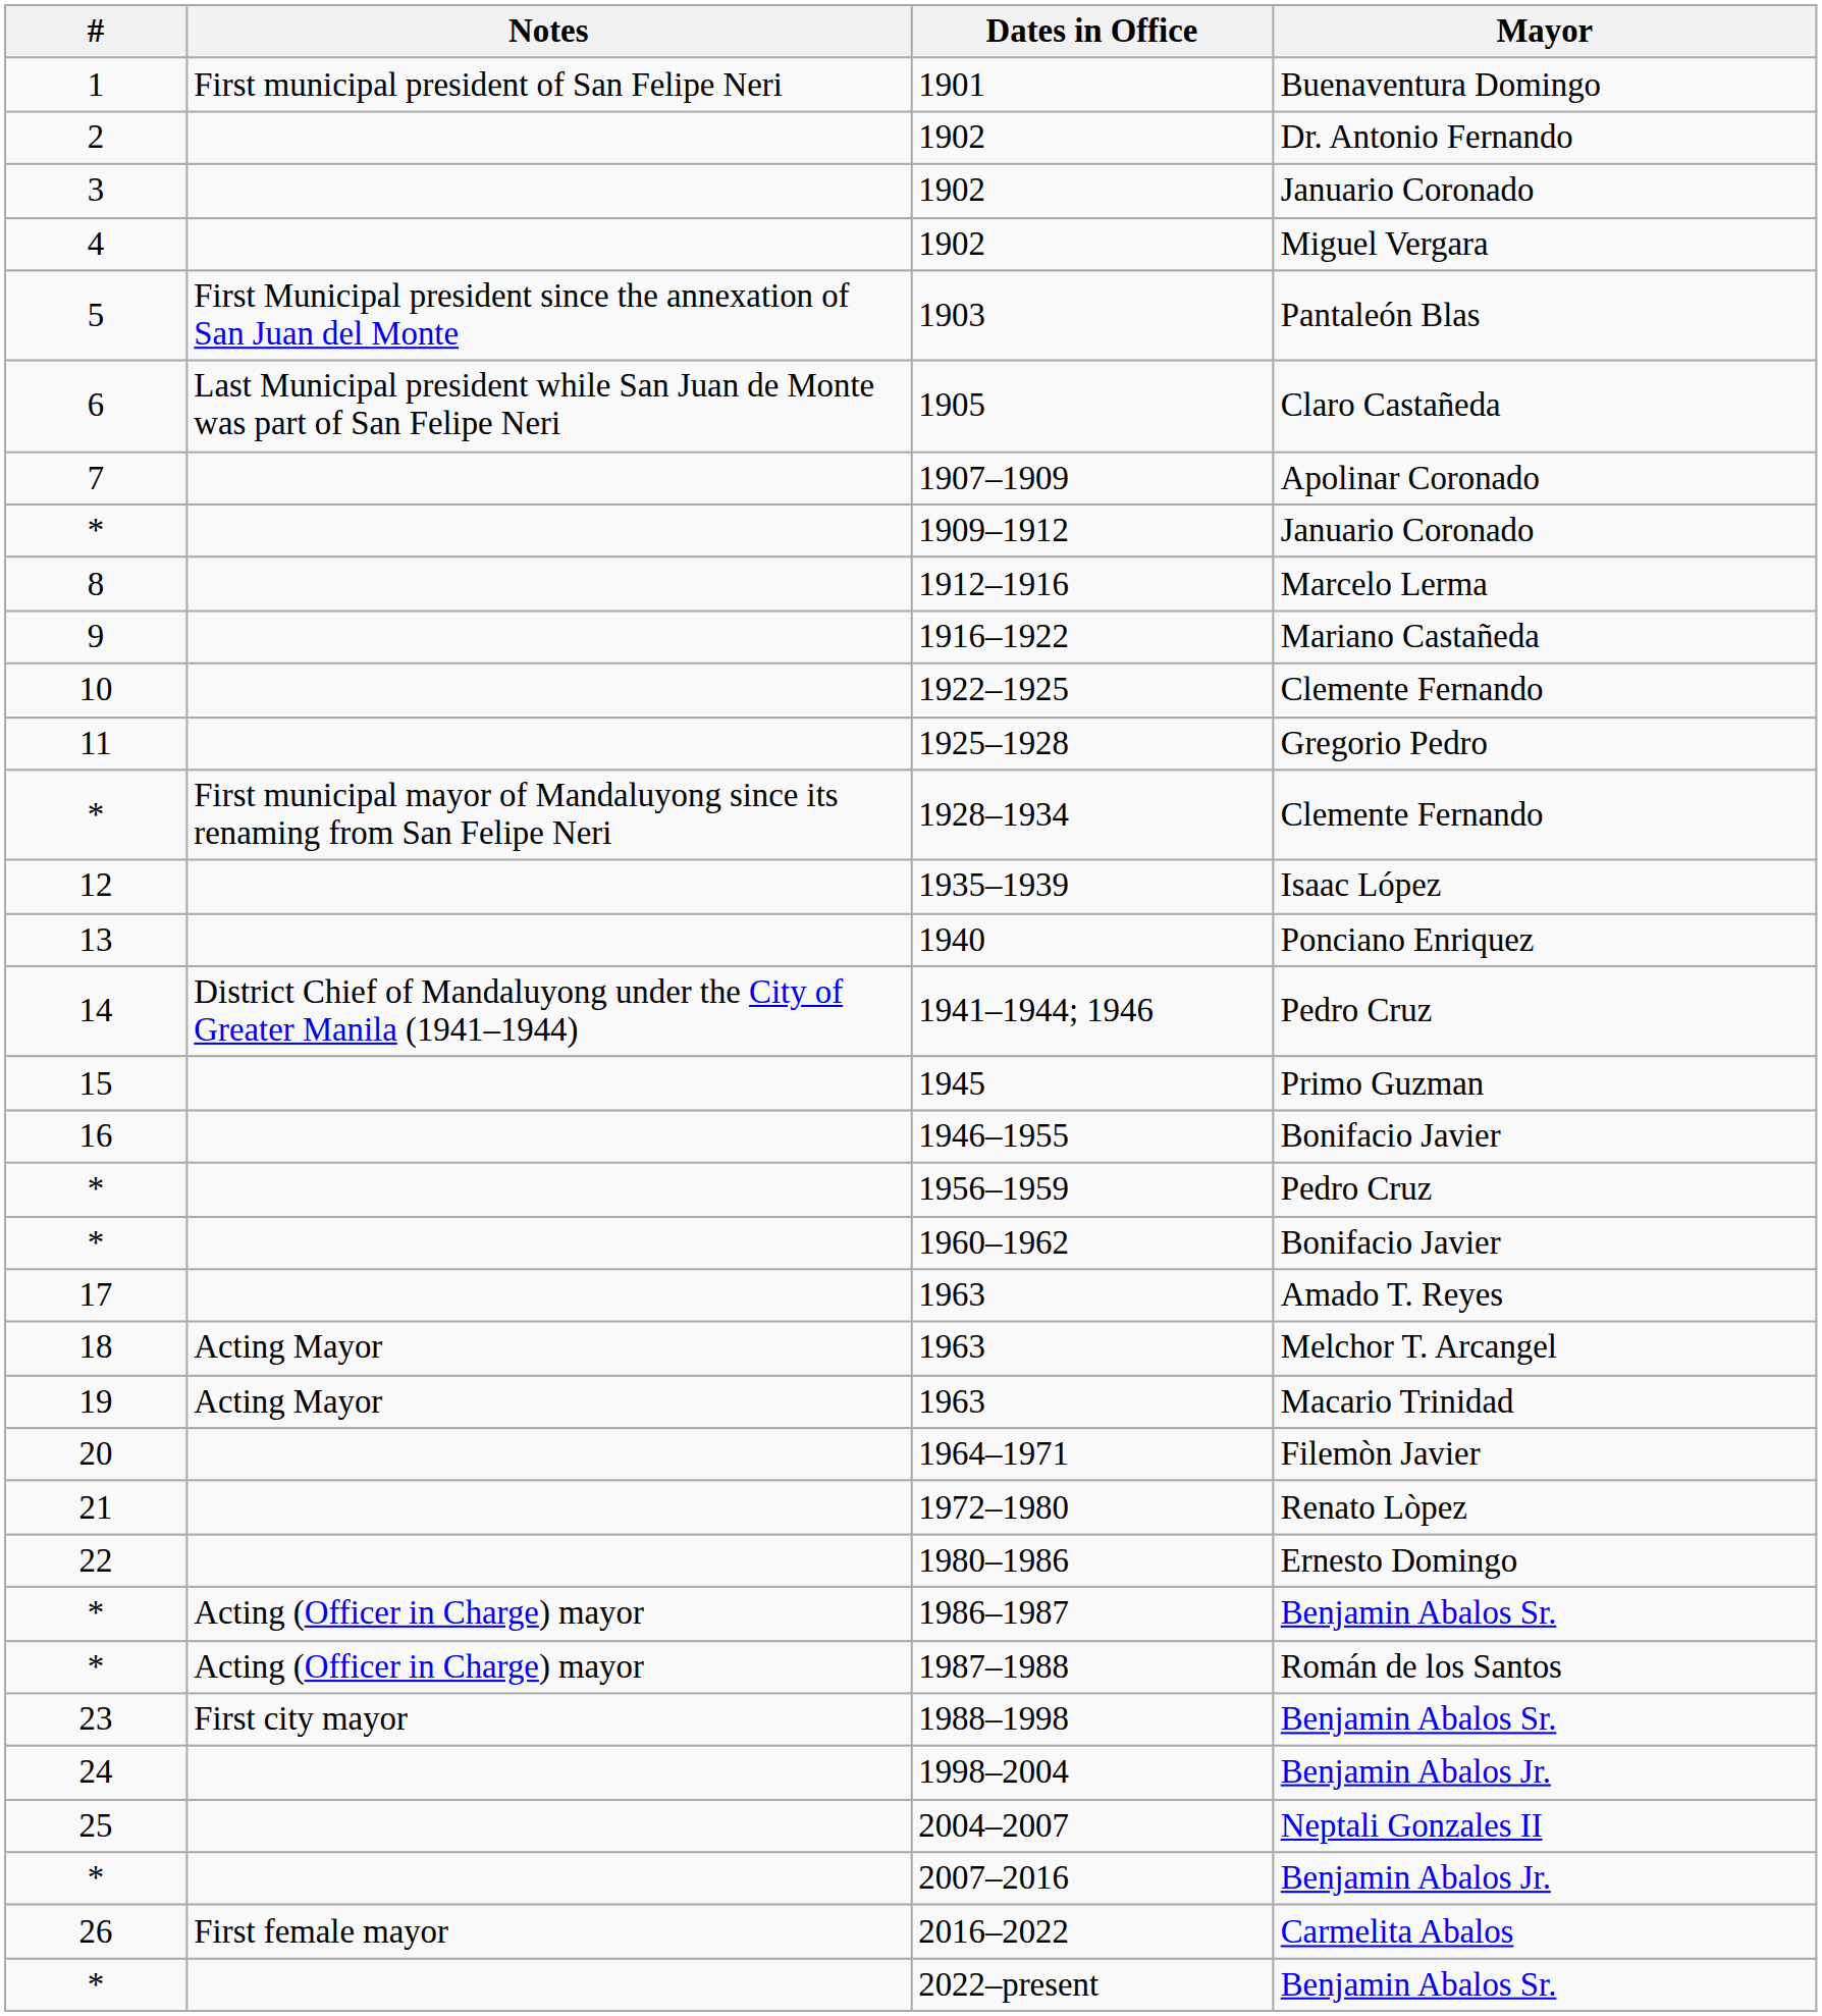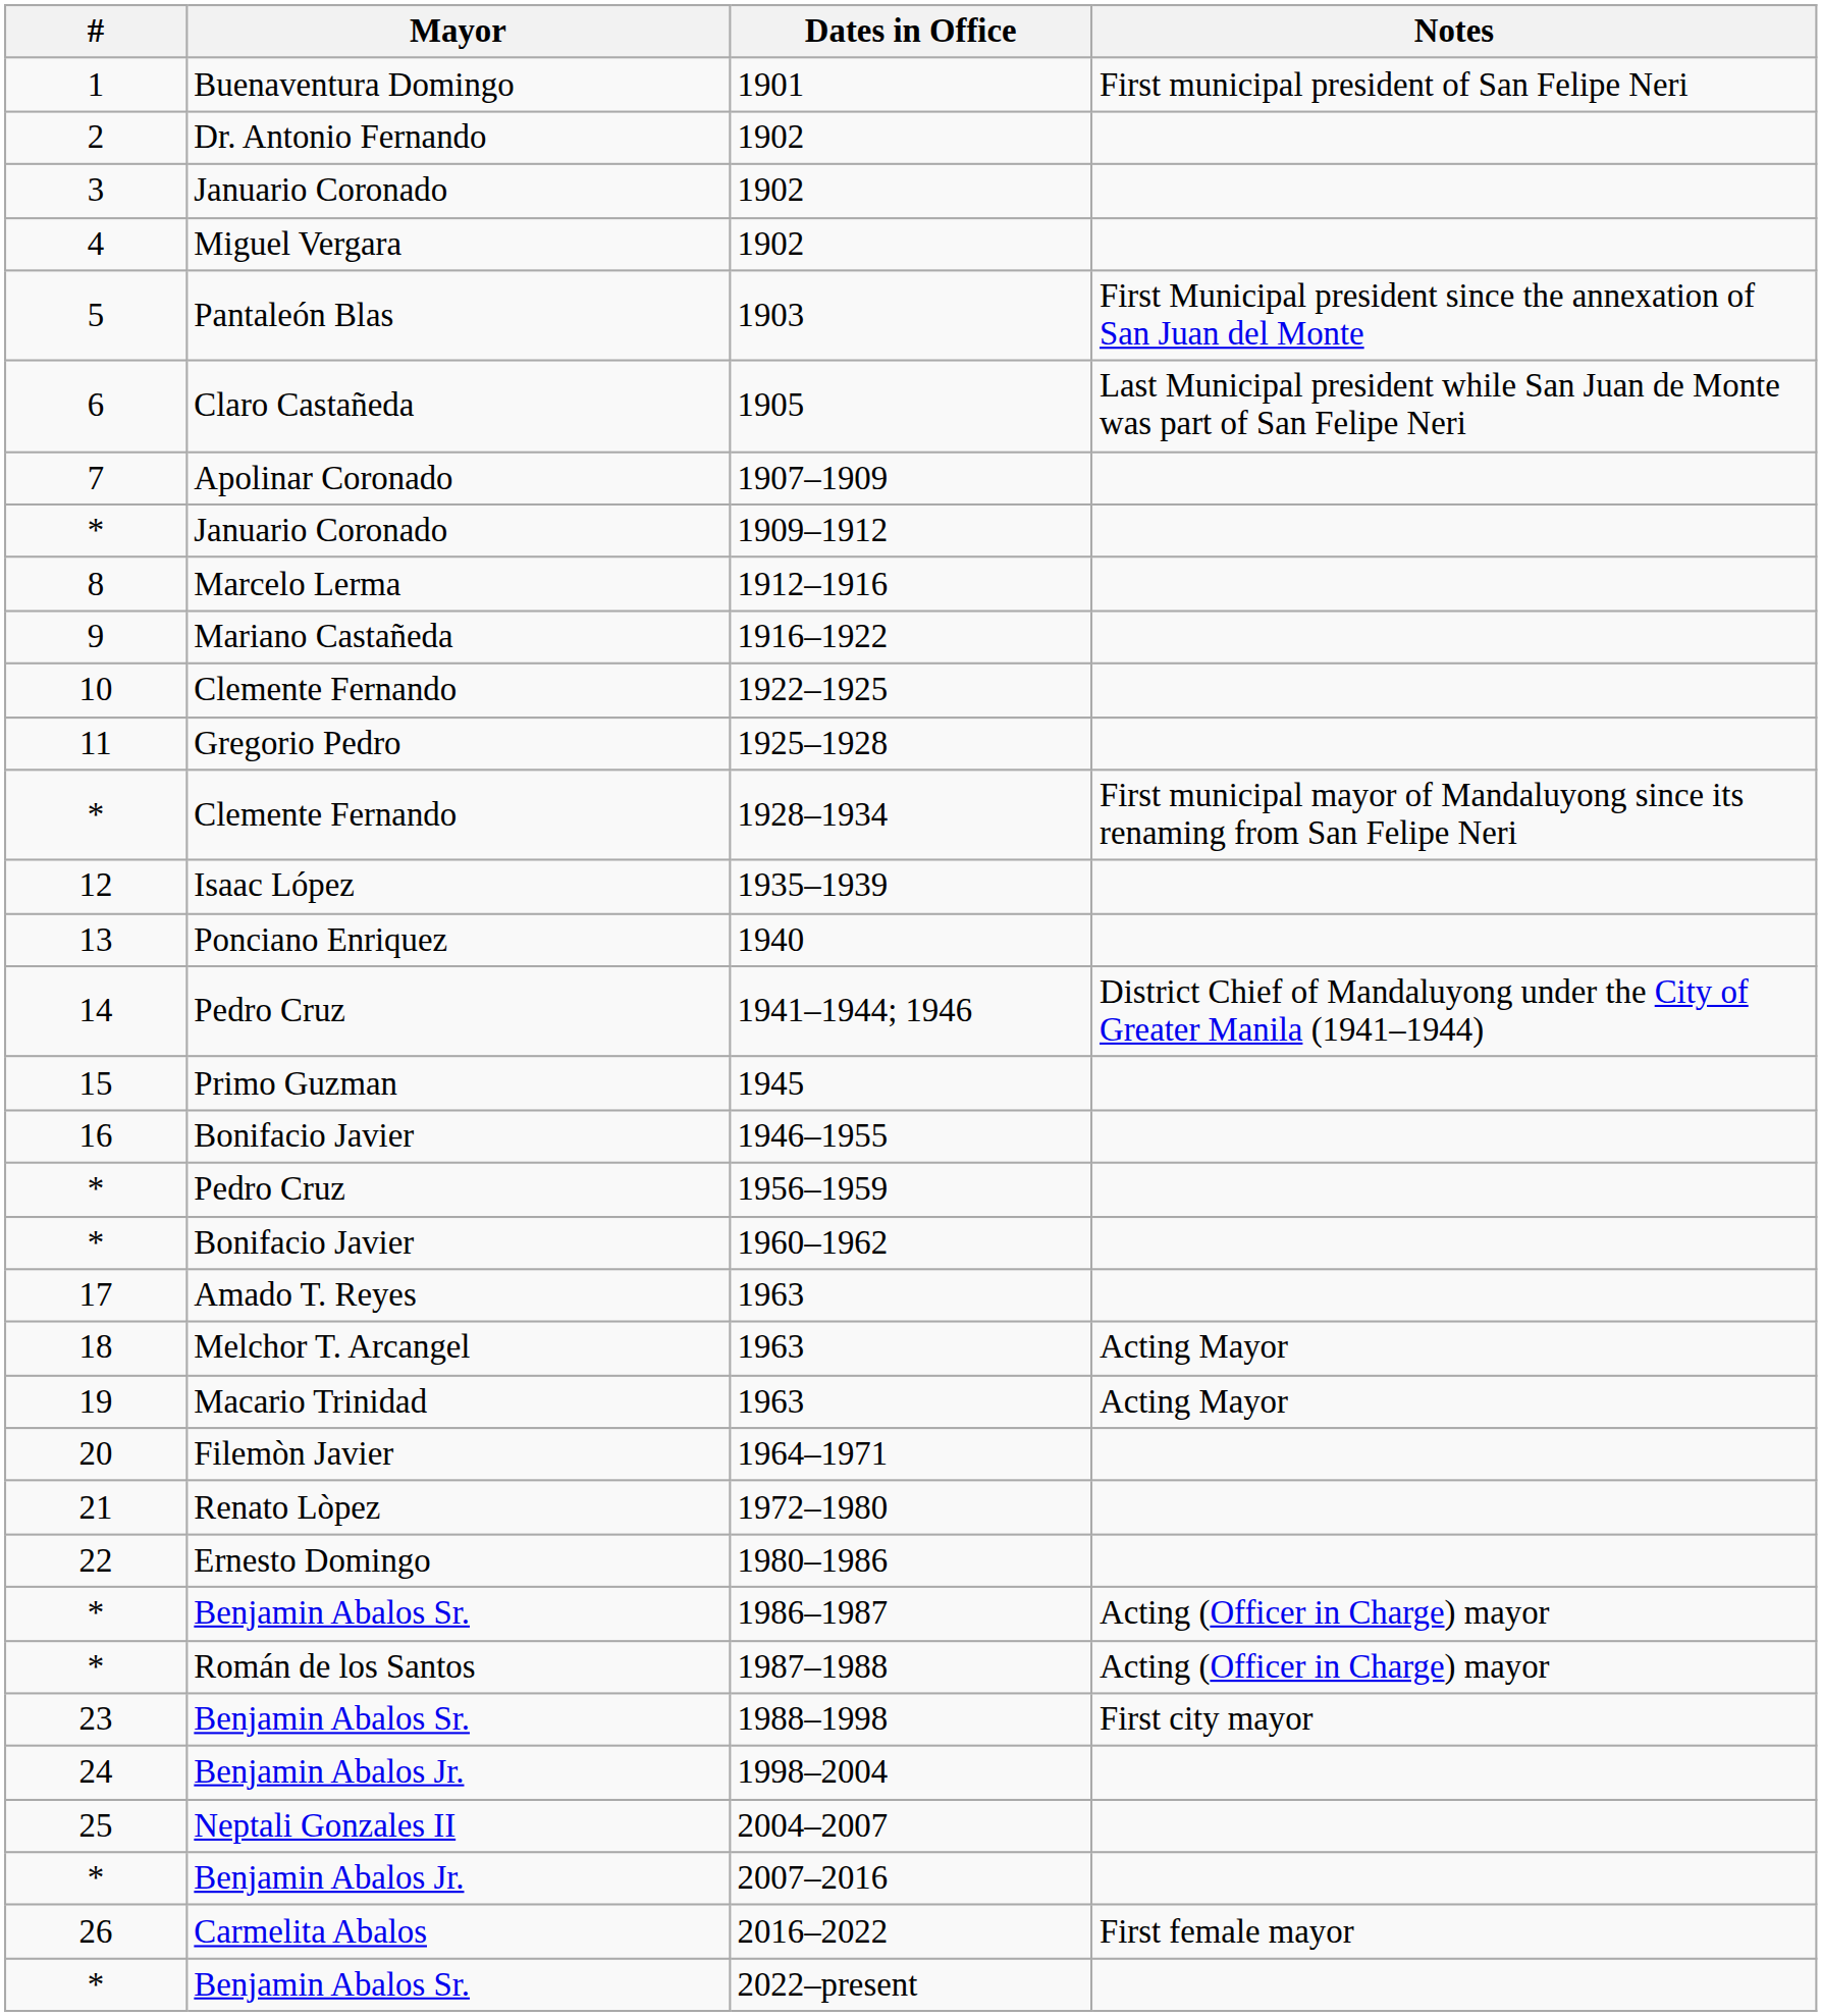columns swapped: Mayor <-> Notes
